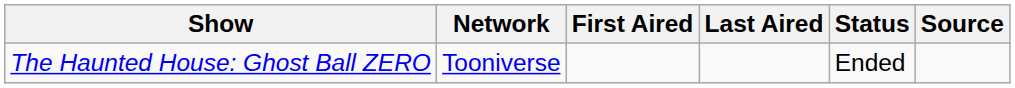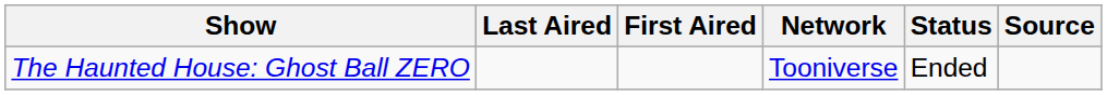columns swapped: Network <-> Last Aired
